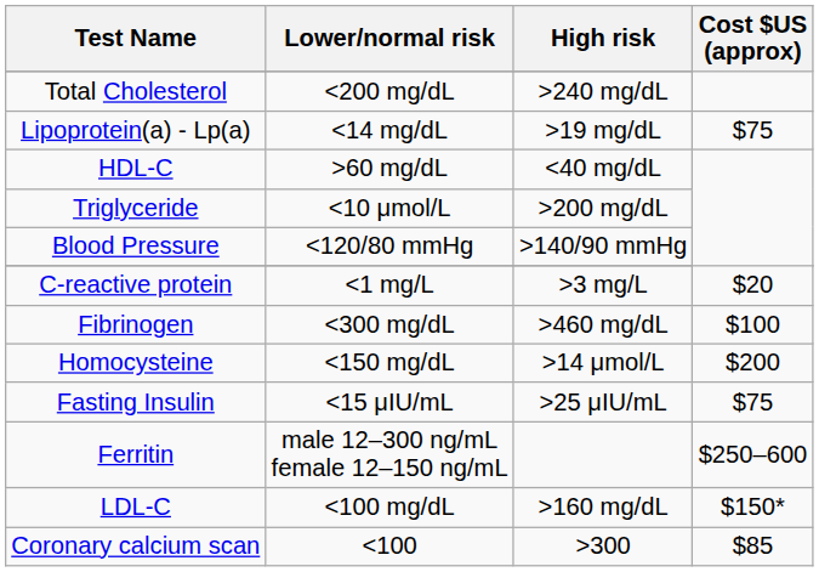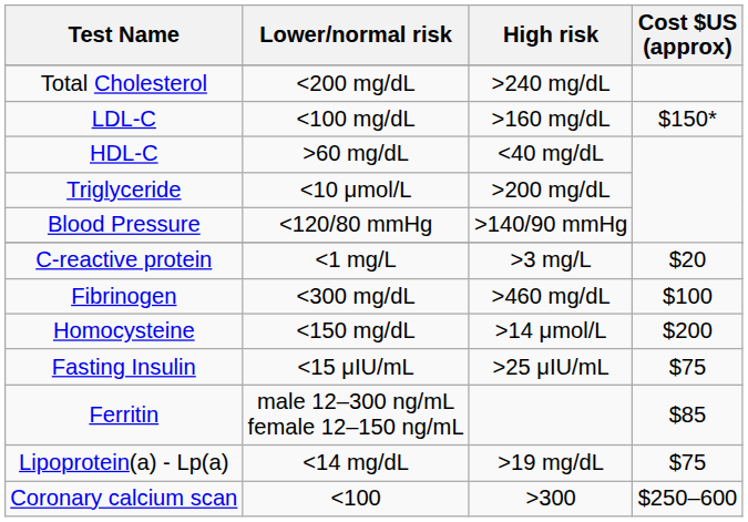rows swapped: LDL-C <-> Lipoprotein(a) - Lp(a)
Ferritin | Cost $US (approx): $250–600 -> $85
Coronary calcium scan | Cost $US (approx): $85 -> $250–600
